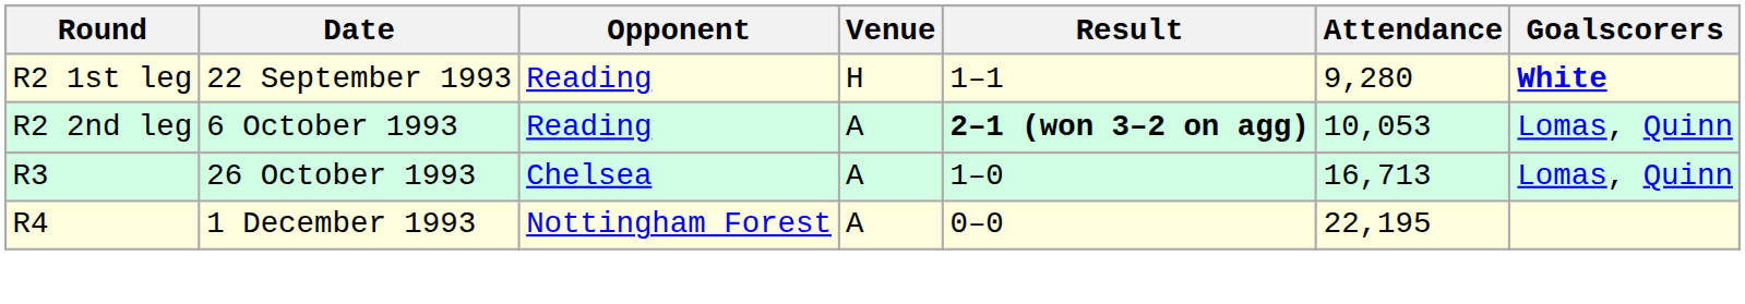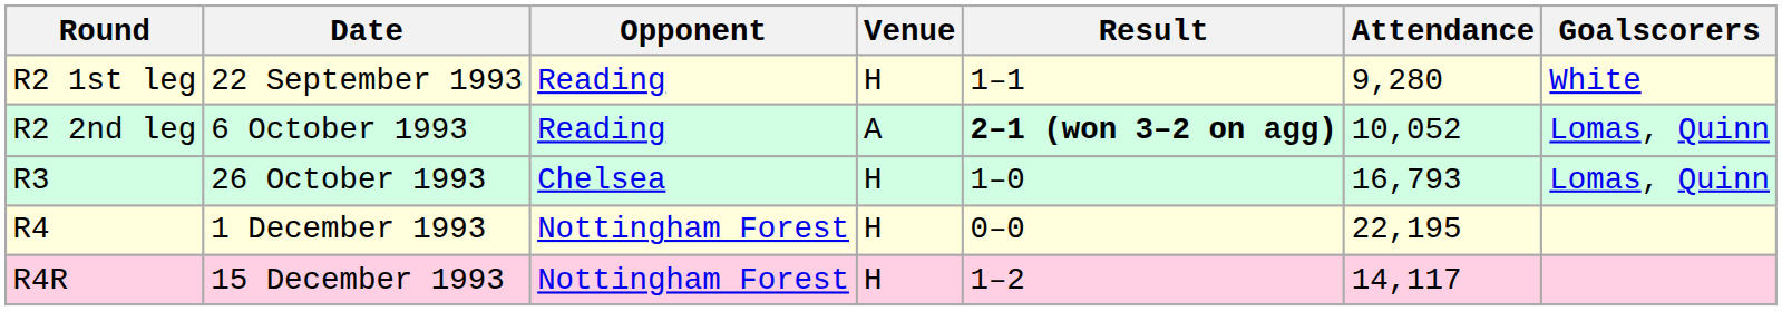R2 1st leg | Goalscorers: bold -> normal
R2 2nd leg | Attendance: 10,053 -> 10,052
R3 | Venue: A -> H
R3 | Attendance: 16,713 -> 16,793
R4 | Venue: A -> H
+ row: R4R | 15 December 1993 | Nottingham Forest | H | 1–2 | 14,117
